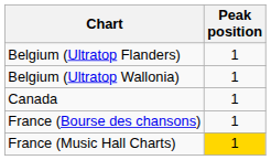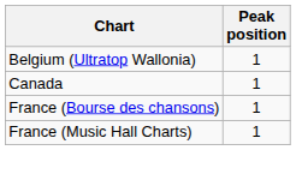- row: Belgium (Ultratop Flanders) | 1
France (Music Hall Charts) | Peak position: gold background -> no background
